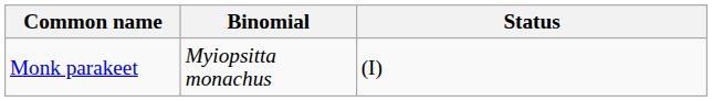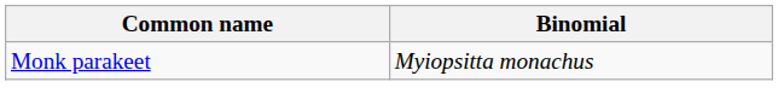- column: Status | (I)
